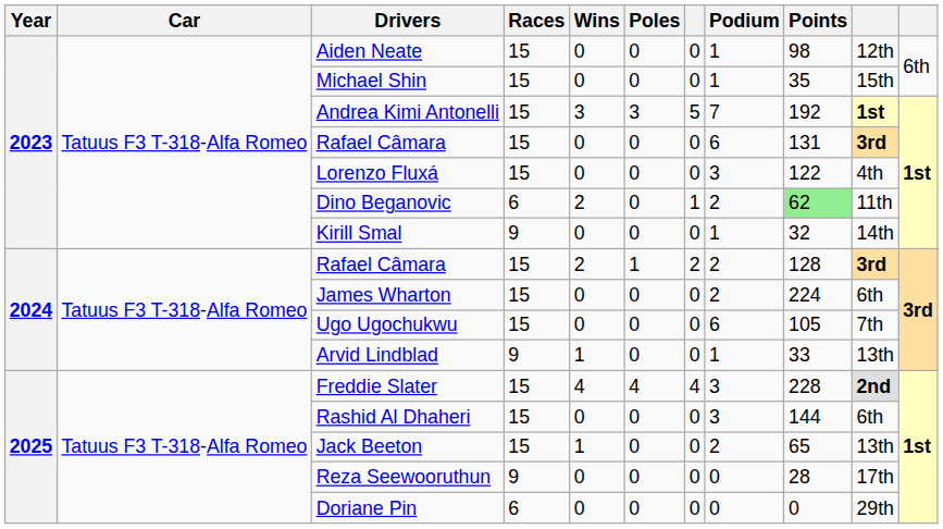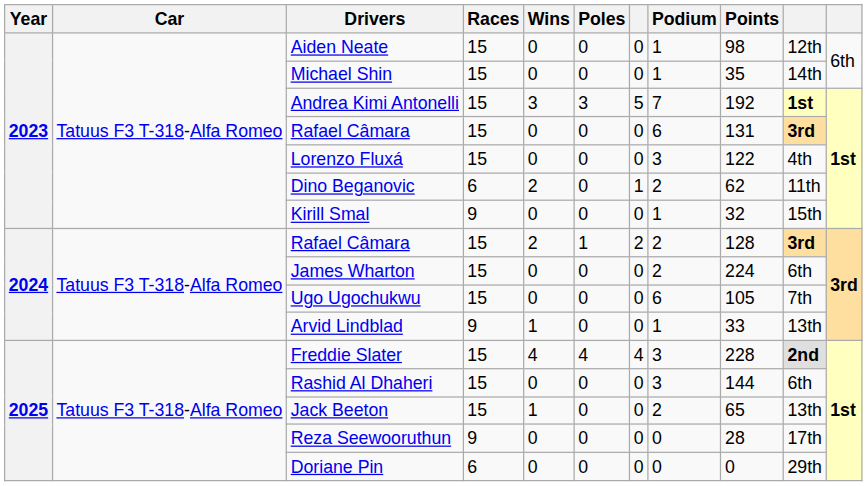Michael Shin | column 10: 15th -> 14th
Dino Beganovic | Points: lightgreen background -> no background
Kirill Smal | column 10: 14th -> 15th
